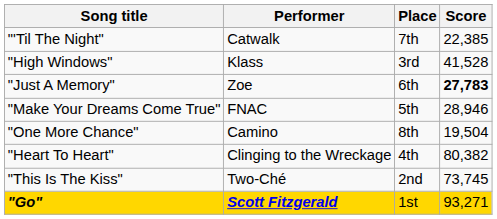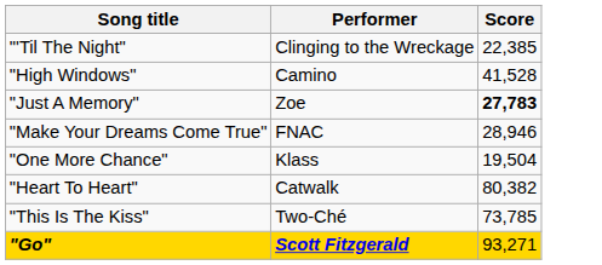- column: Place | 7th | 3rd | 6th | 5th | 8th | 4th | 2nd | 1st
"'Til The Night" | Performer: Catwalk -> Clinging to the Wreckage
"High Windows" | Performer: Klass -> Camino
"One More Chance" | Performer: Camino -> Klass
"Heart To Heart" | Performer: Clinging to the Wreckage -> Catwalk
"This Is The Kiss" | Score: 73,745 -> 73,785
